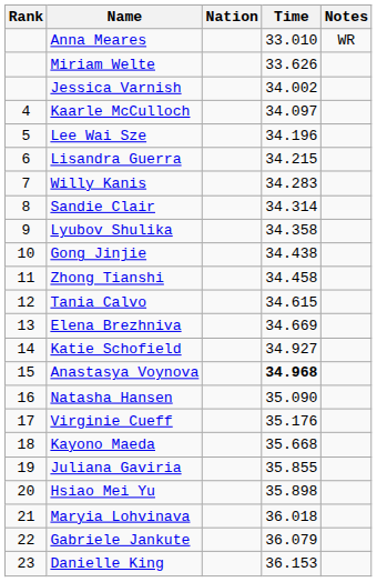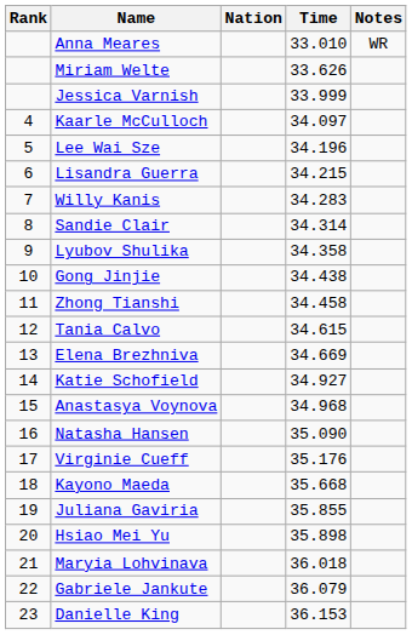Jessica Varnish | Time: 34.002 -> 33.999
Anastasya Voynova | Time: bold -> normal
